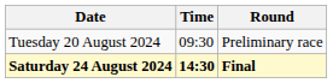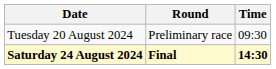columns swapped: Time <-> Round
